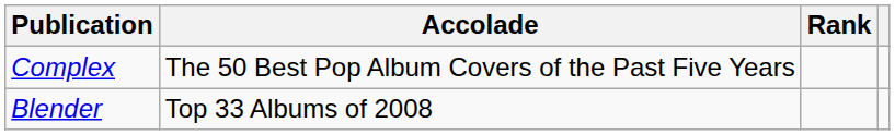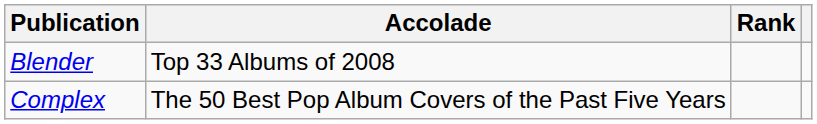rows swapped: Blender <-> Complex
